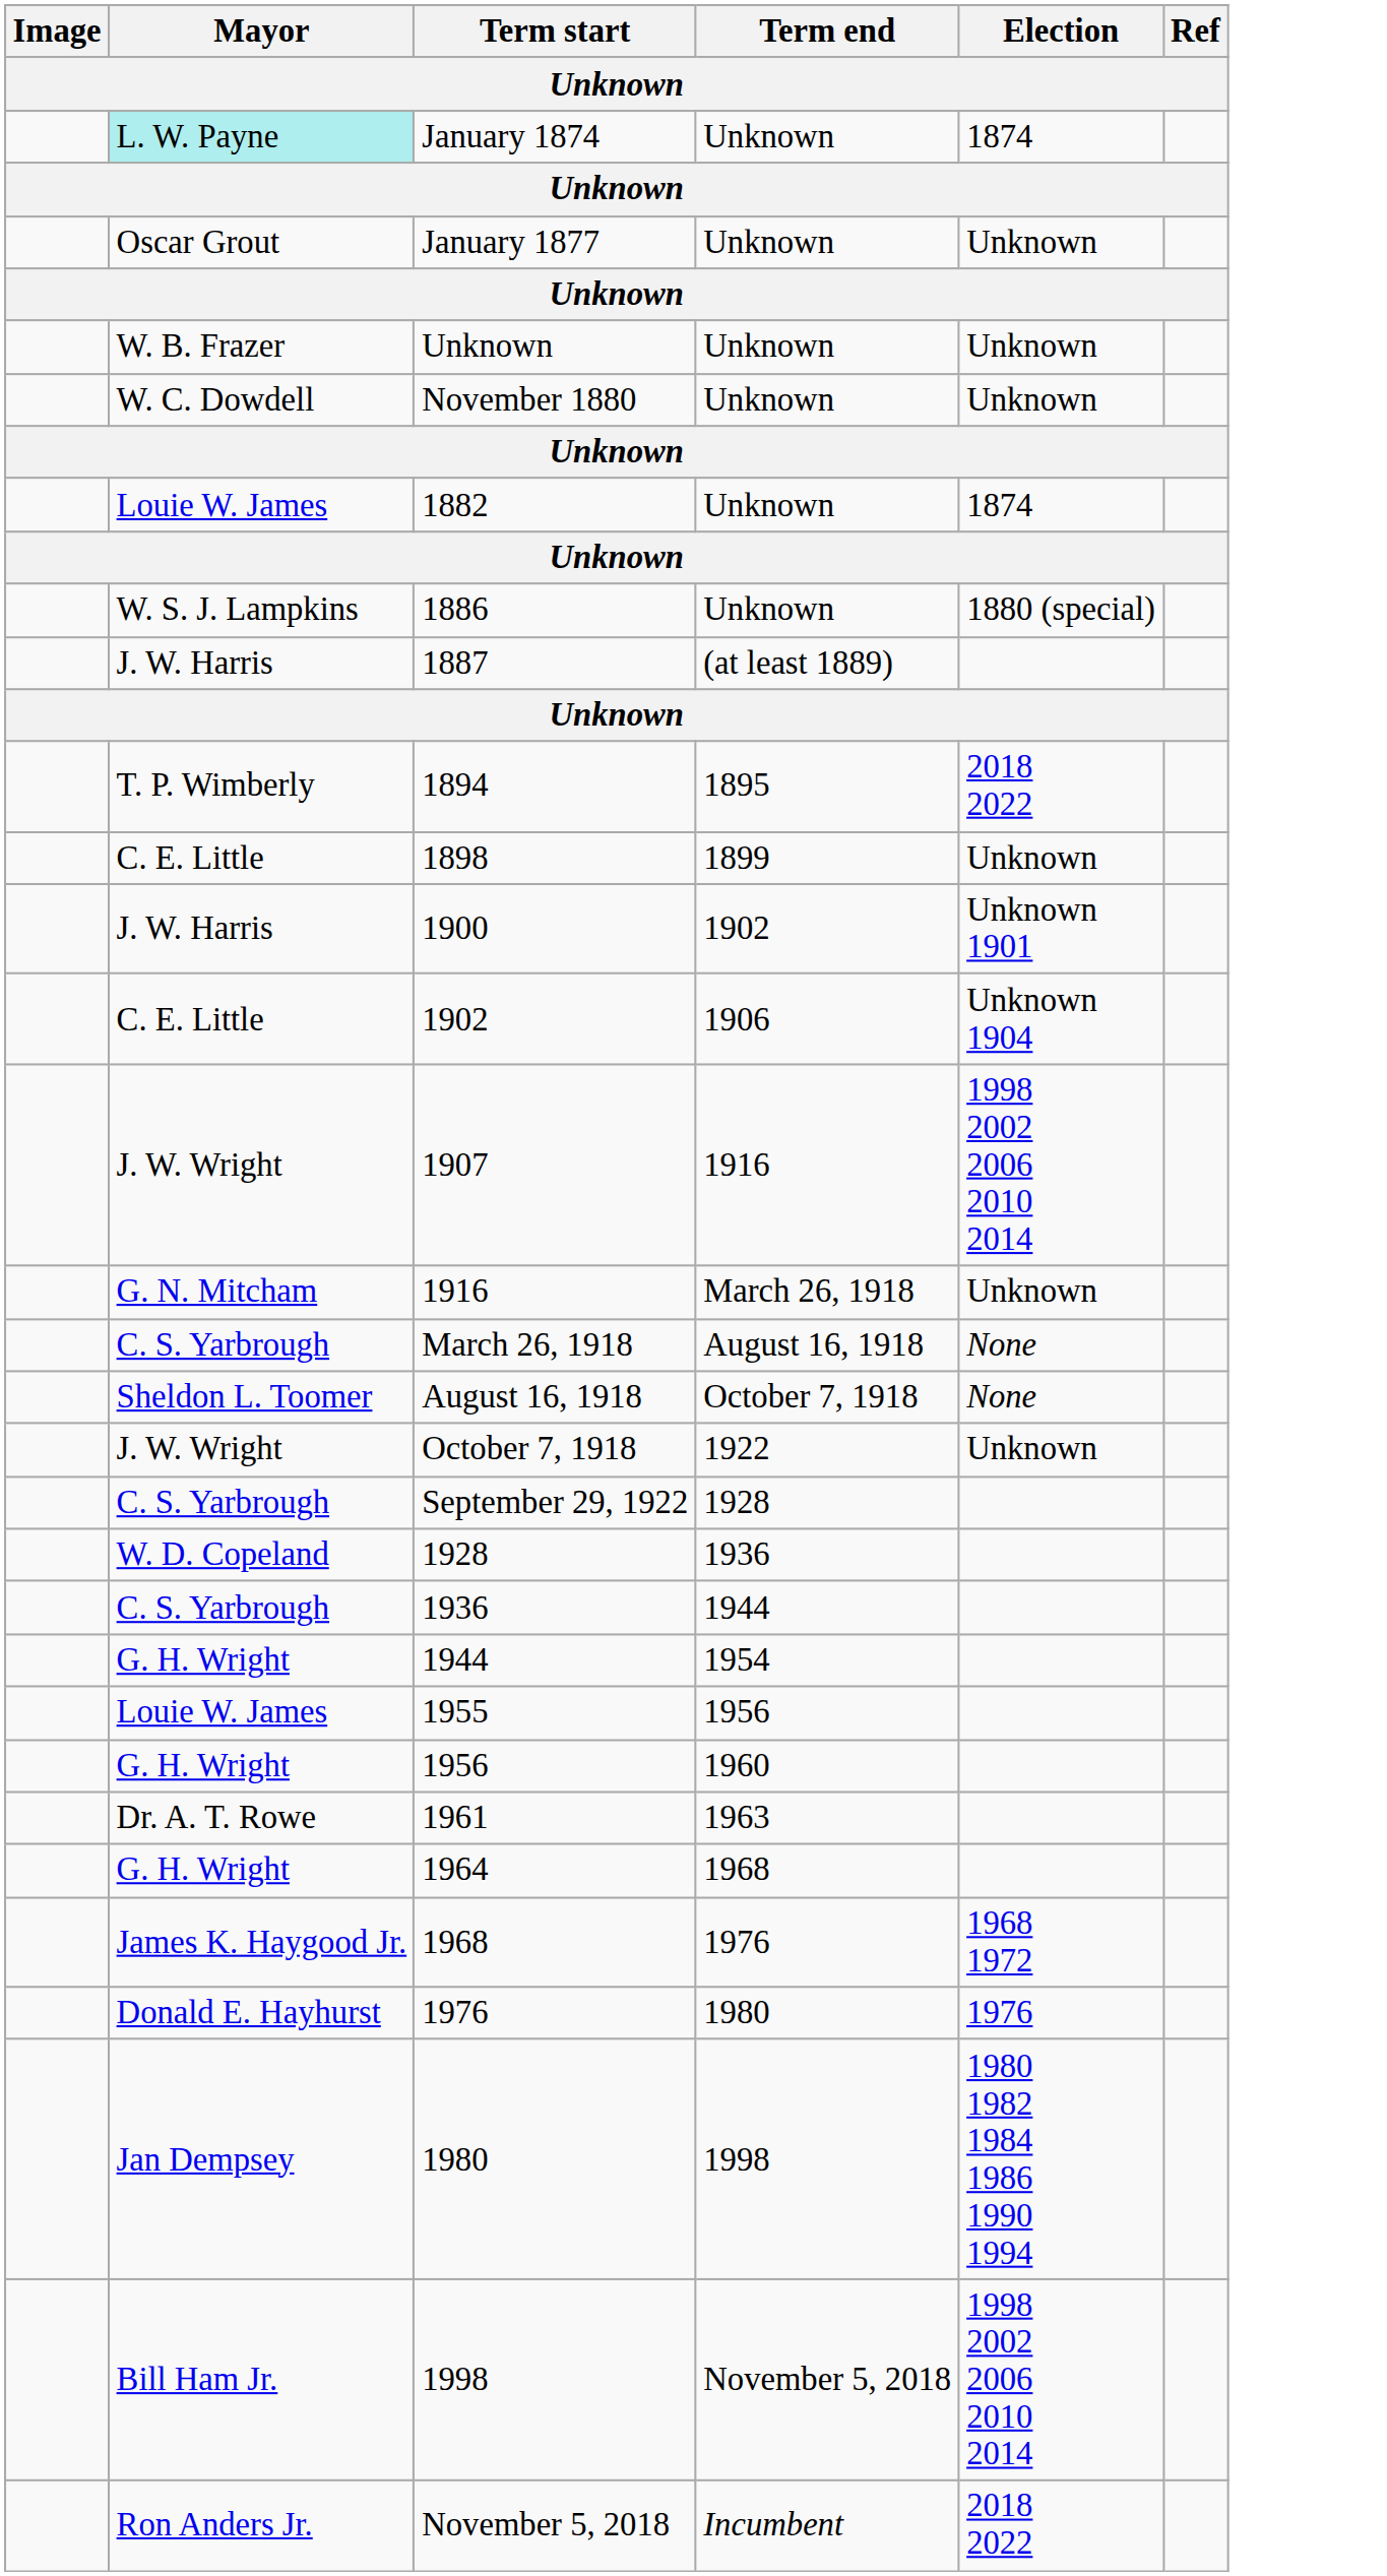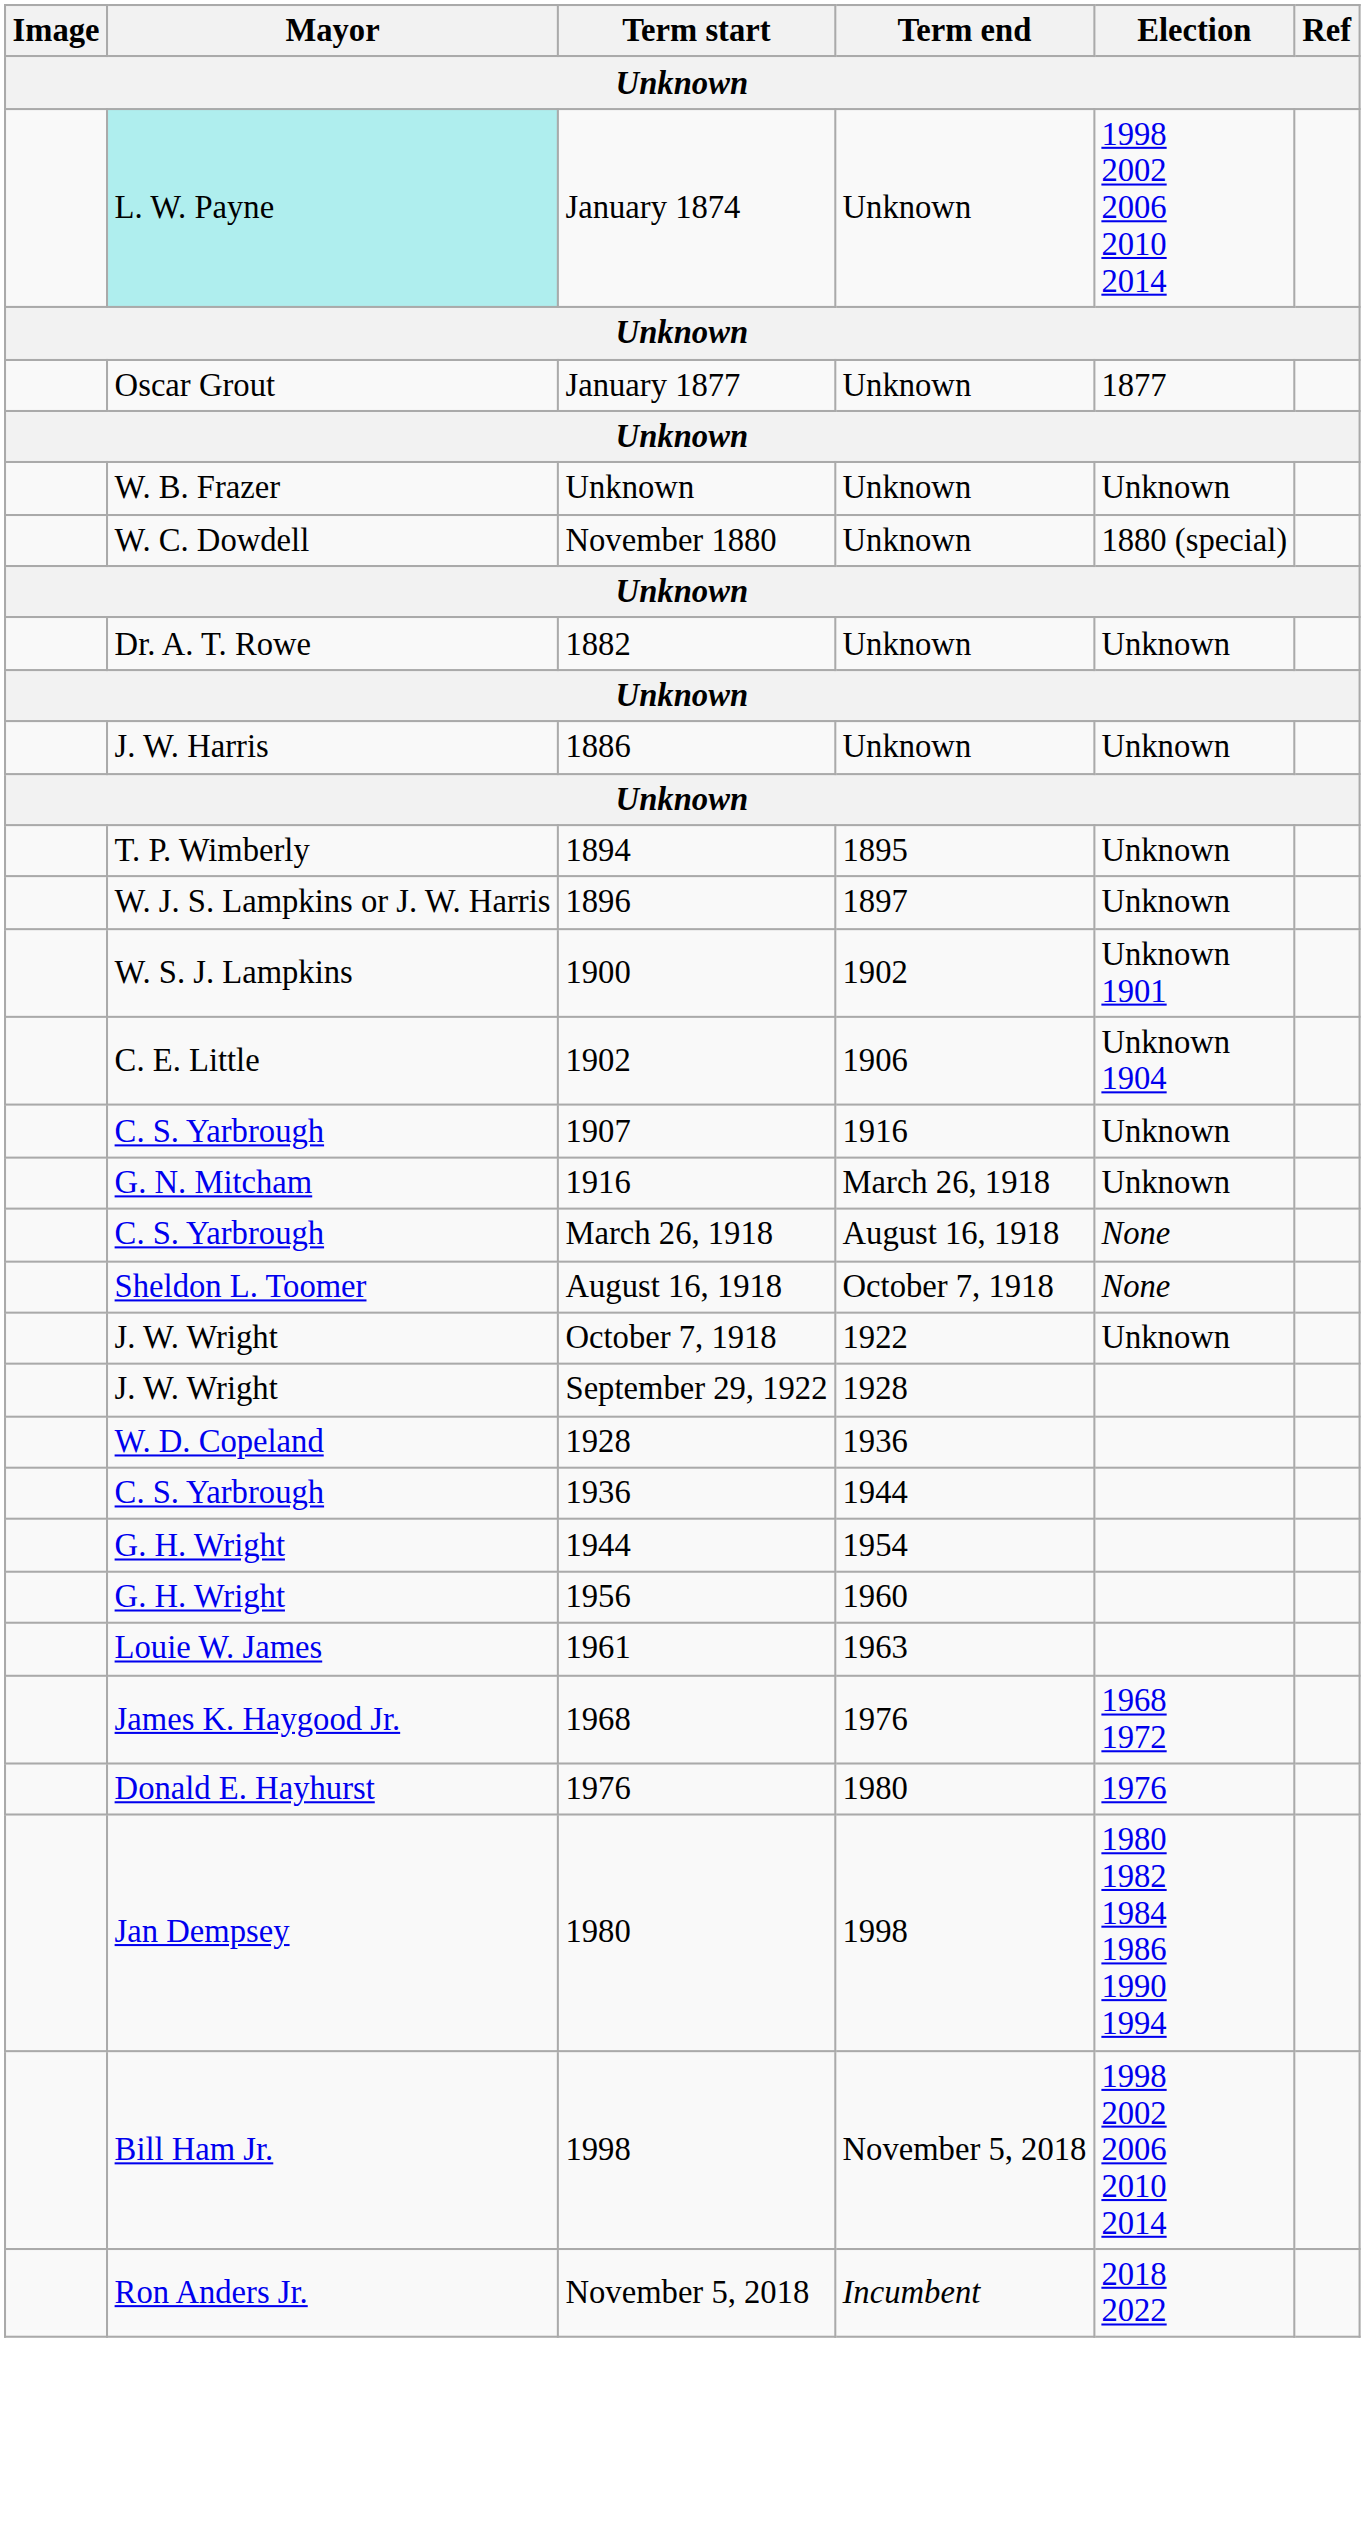January 1874 | Election: 1874 -> 1998 2002 2006 2010 2014
January 1877 | Election: Unknown -> 1877
November 1880 | Election: Unknown -> 1880 (special)
1882 | Mayor: Louie W. James -> Dr. A. T. Rowe
1882 | Election: 1874 -> Unknown
1886 | Mayor: W. S. J. Lampkins -> J. W. Harris
1886 | Election: 1880 (special) -> Unknown
- row: J. W. Harris | 1887 | (at least 1889)
1894 | Election: 2018 2022 -> Unknown
+ row: W. J. S. Lampkins or J. W. Harris | 1896 | 1897 | Unknown
- row: C. E. Little | 1898 | 1899 | Unknown
1900 | Mayor: J. W. Harris -> W. S. J. Lampkins
1907 | Mayor: J. W. Wright -> C. S. Yarbrough
1907 | Election: 1998 2002 2006 2010 2014 -> Unknown
September 29, 1922 | Mayor: C. S. Yarbrough -> J. W. Wright
- row: Louie W. James | 1955 | 1956
1961 | Mayor: Dr. A. T. Rowe -> Louie W. James
- row: G. H. Wright | 1964 | 1968
